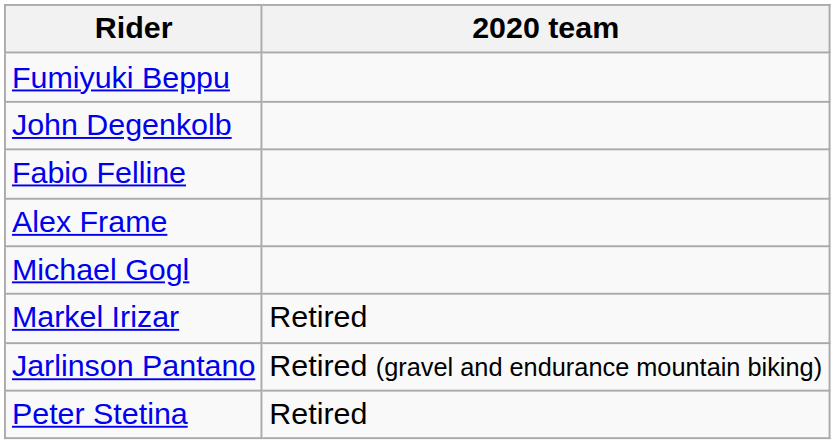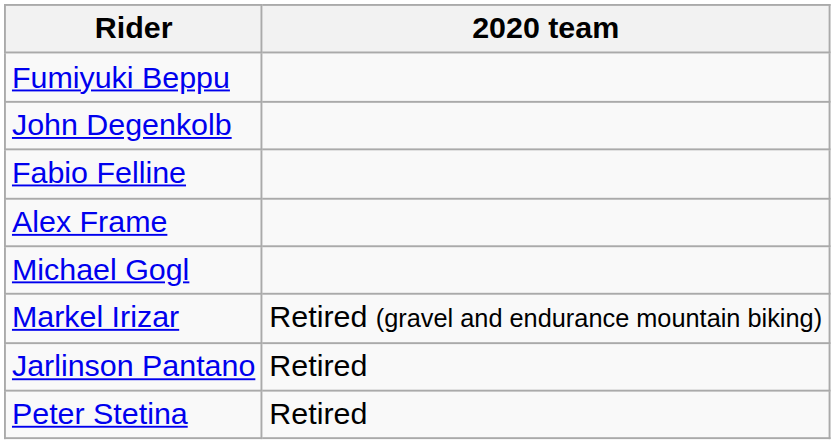Markel Irizar | 2020 team: Retired -> Retired (gravel and endurance mountain biking)
Jarlinson Pantano | 2020 team: Retired (gravel and endurance mountain biking) -> Retired
